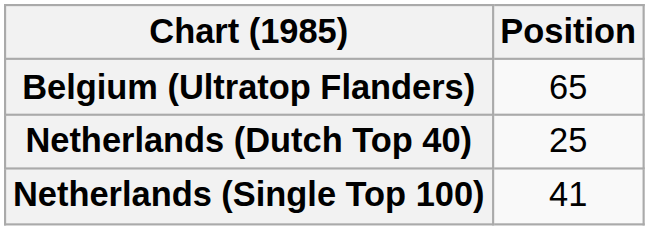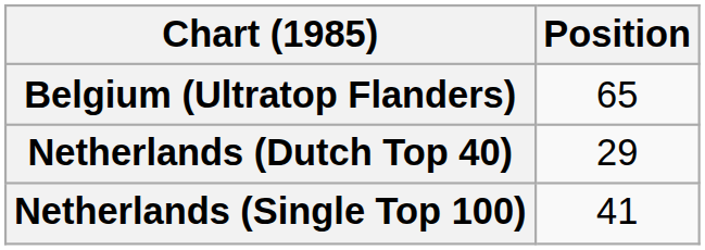Netherlands (Dutch Top 40) | Position: 25 -> 29
